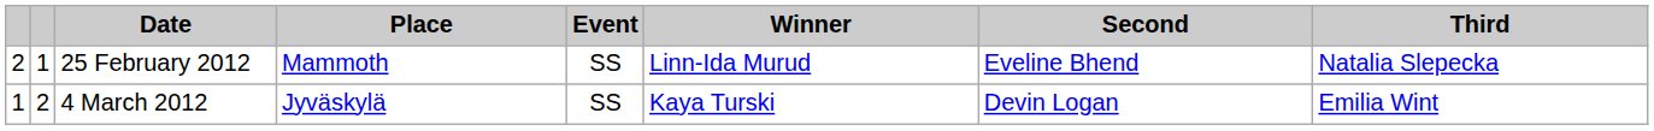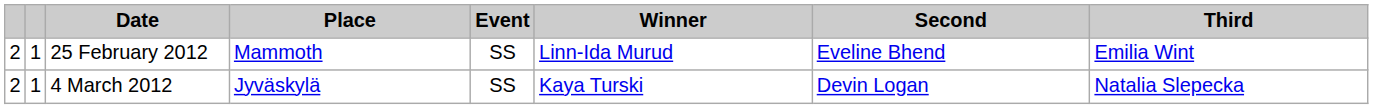25 February 2012 | Third: Natalia Slepecka -> Emilia Wint
4 March 2012 | column 1: 1 -> 2
4 March 2012 | column 2: 2 -> 1
4 March 2012 | Third: Emilia Wint -> Natalia Slepecka
